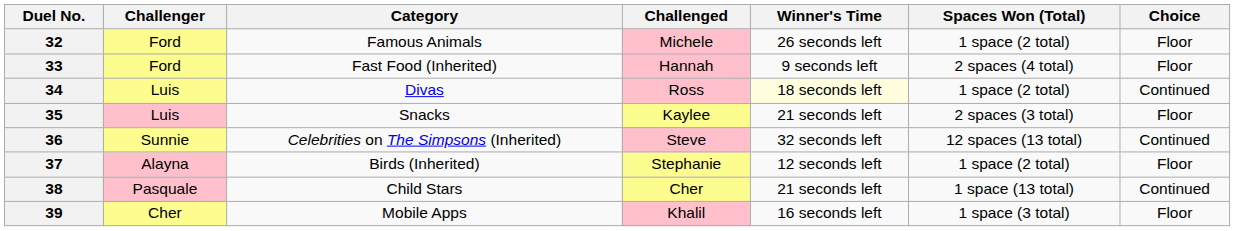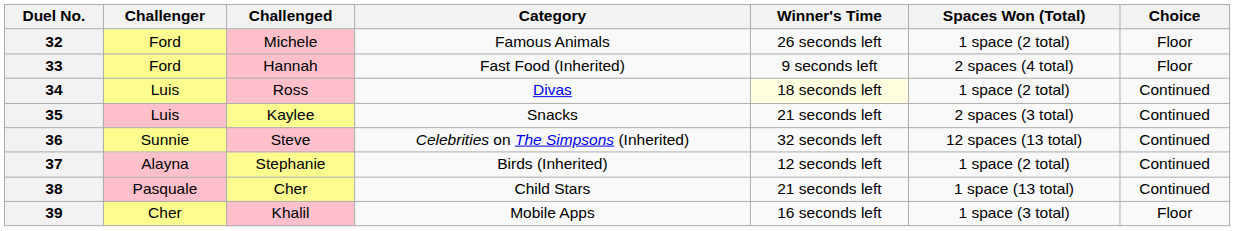columns swapped: Category <-> Challenged
35 | Choice: Floor -> Continued
37 | Choice: Floor -> Continued
